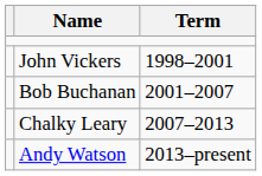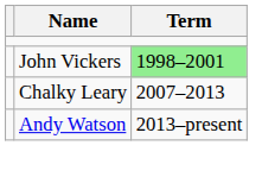John Vickers | Term: no background -> lightgreen background
- row: Bob Buchanan | 2001–2007
